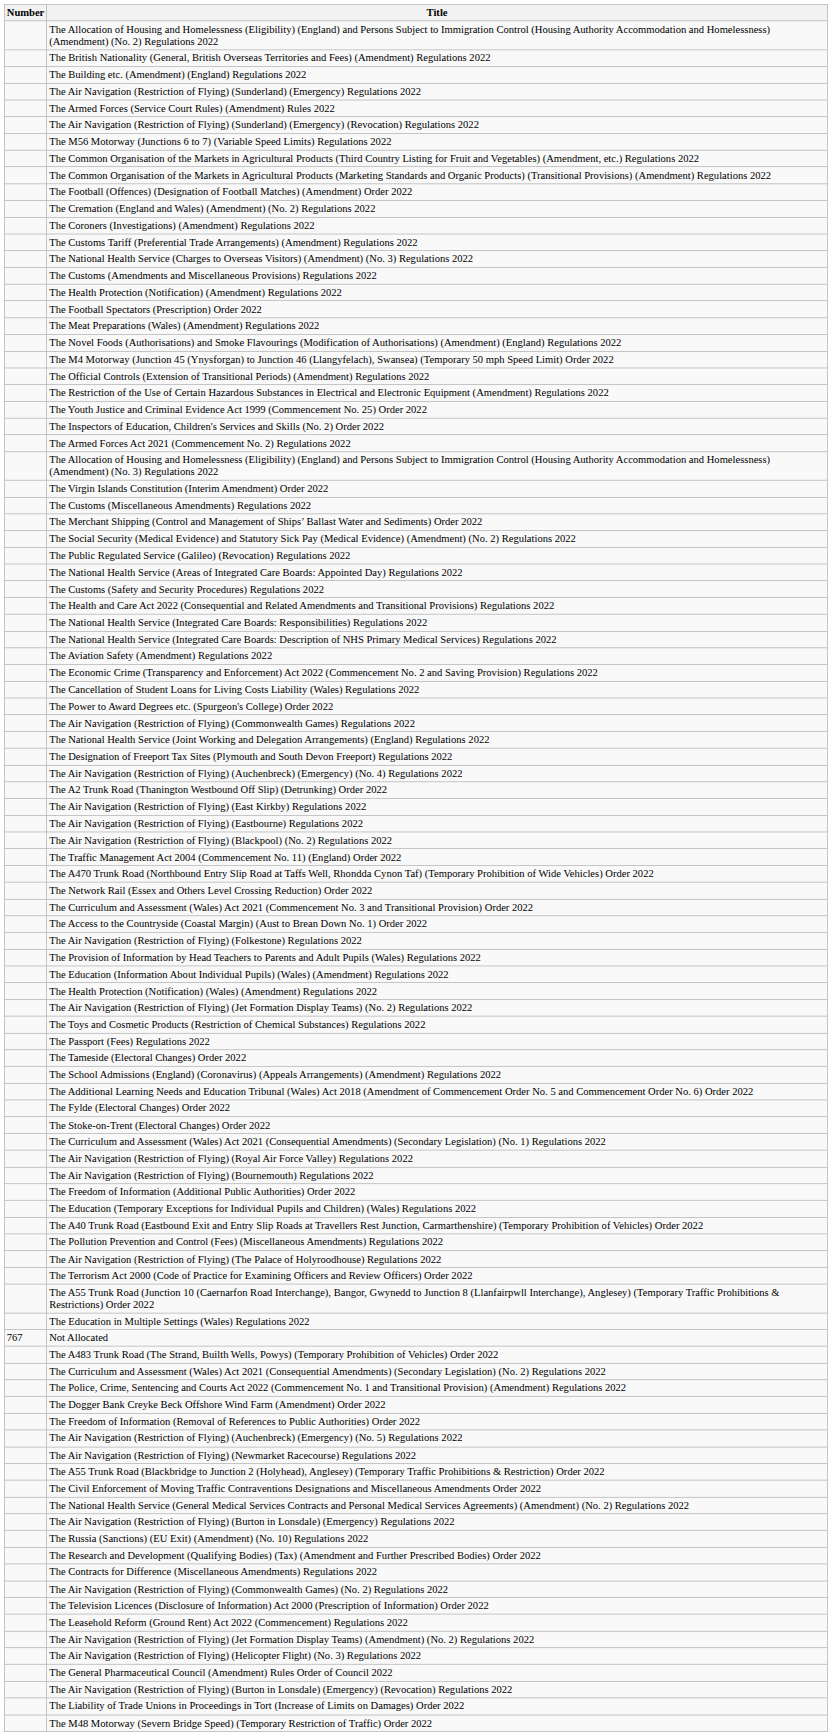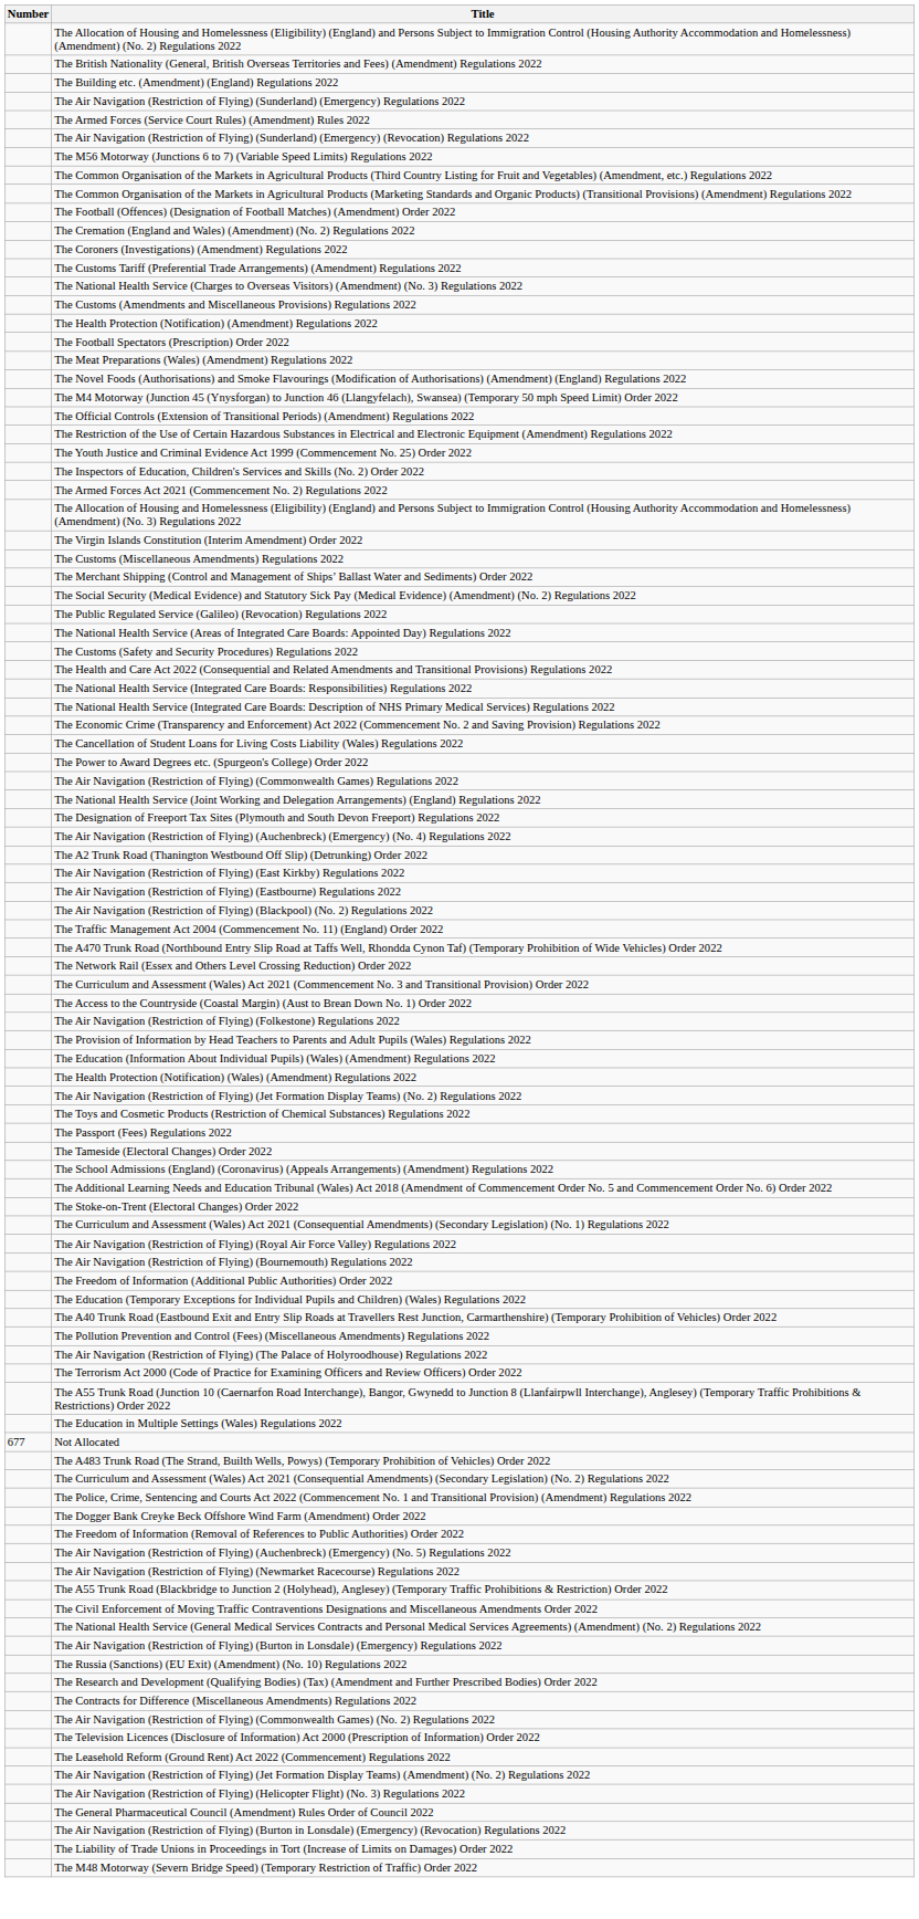- row: The Aviation Safety (Amendment) Regulations 2022
- row: The Fylde (Electoral Changes) Order 2022
Not Allocated | Number: 767 -> 677
